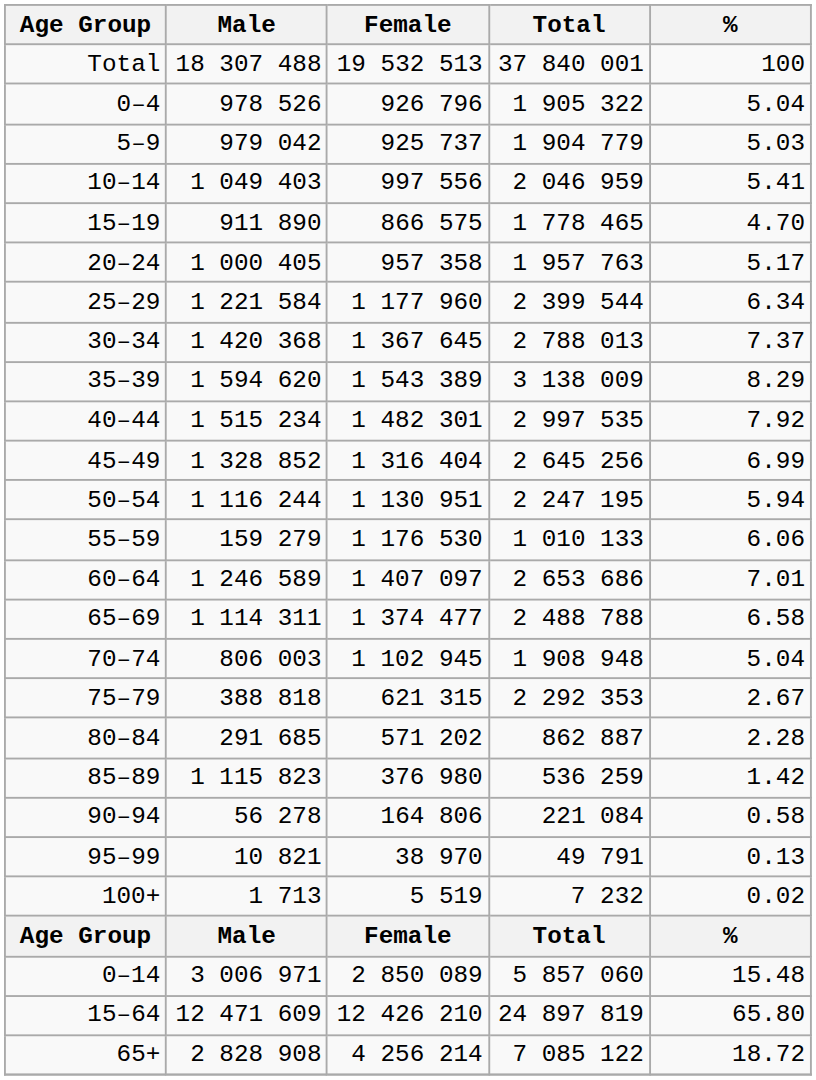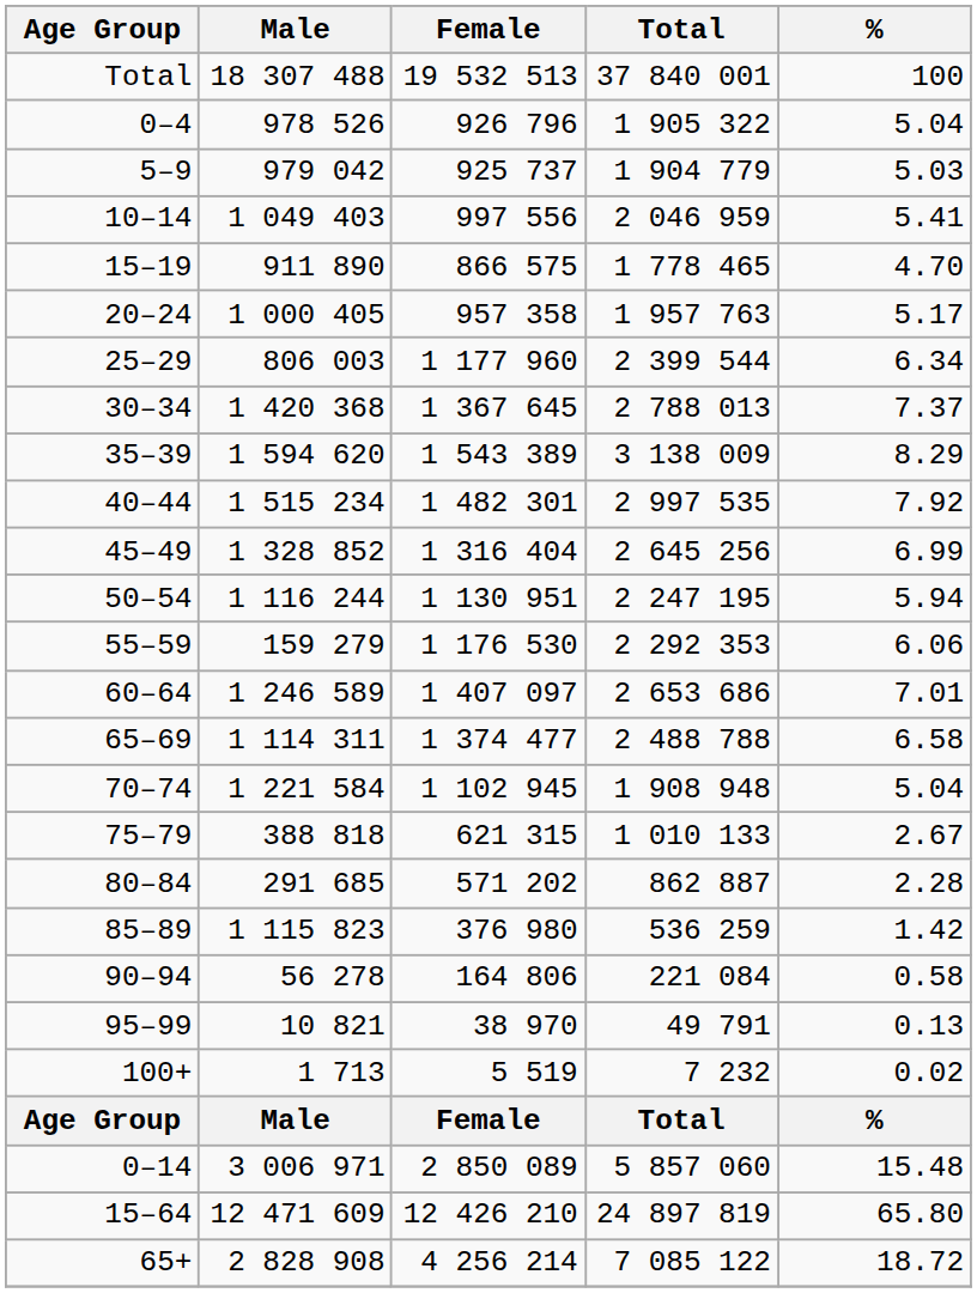25–29 | Male: 1 221 584 -> 806 003
55–59 | Total: 1 010 133 -> 2 292 353
70–74 | Male: 806 003 -> 1 221 584
75–79 | Total: 2 292 353 -> 1 010 133
